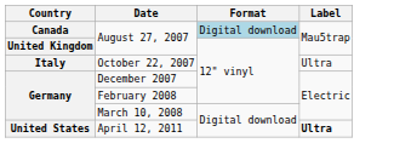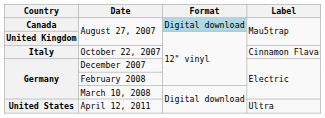October 22, 2007 | Label: Ultra -> Cinnamon Flava
April 12, 2011 | Label: bold -> normal
